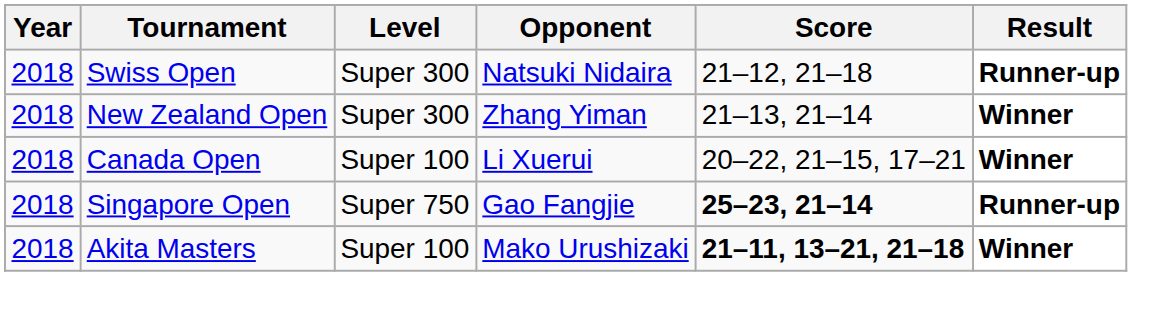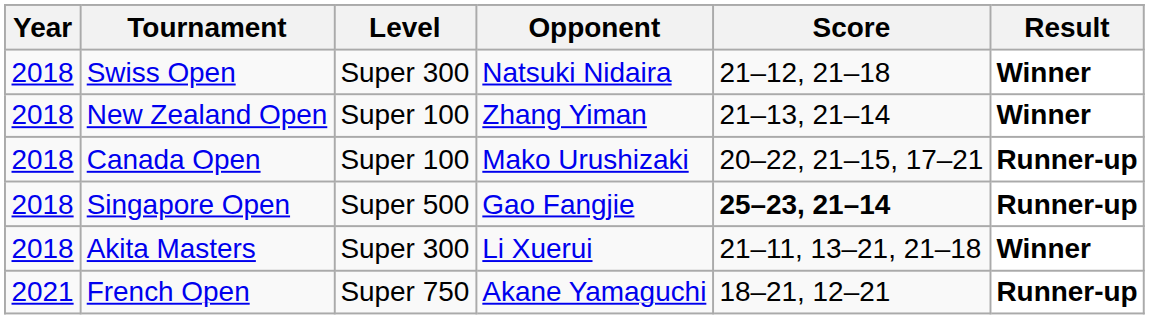Swiss Open | Result: Runner-up -> Winner
New Zealand Open | Level: Super 300 -> Super 100
Canada Open | Opponent: Li Xuerui -> Mako Urushizaki
Canada Open | Result: Winner -> Runner-up
Singapore Open | Level: Super 750 -> Super 500
Akita Masters | Level: Super 100 -> Super 300
Akita Masters | Opponent: Mako Urushizaki -> Li Xuerui
Akita Masters | Score: bold -> normal
+ row: 2021 | French Open | Super 750 | Akane Yamaguchi | 18–21, 12–21 | Runner-up
